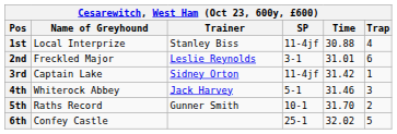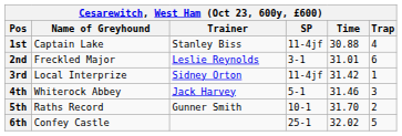1st | Name of Greyhound: Local Interprize -> Captain Lake
3rd | Name of Greyhound: Captain Lake -> Local Interprize
